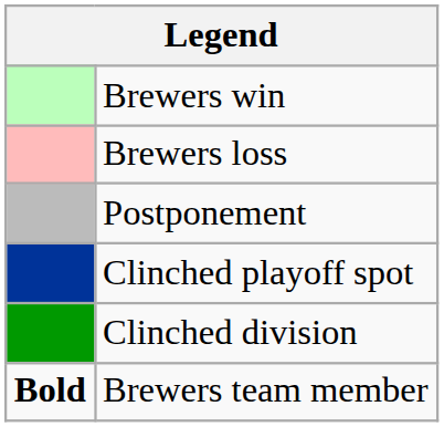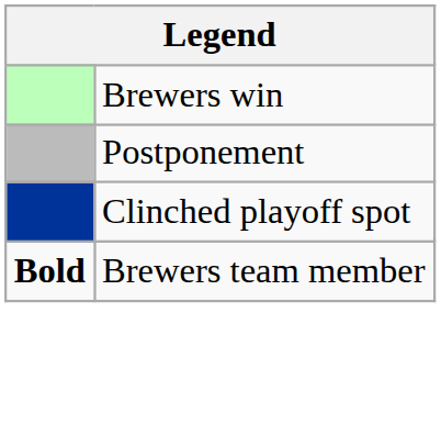- row: Brewers loss
- row: Clinched division
